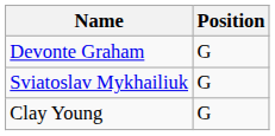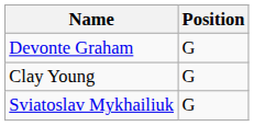rows swapped: Sviatoslav Mykhailiuk <-> Clay Young
